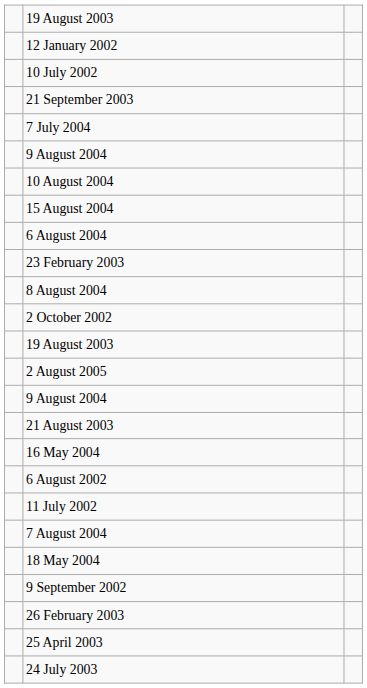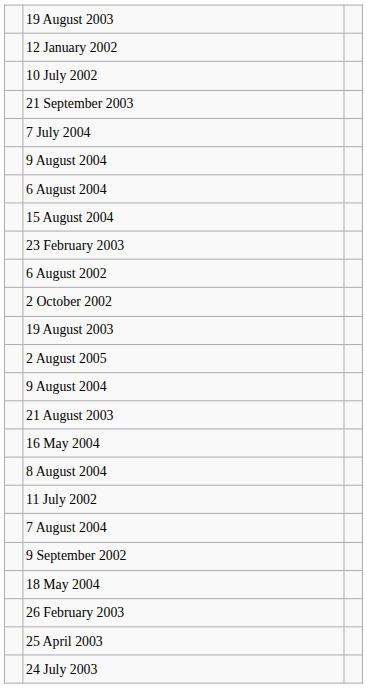- row: 10 August 2004
rows swapped: 15 August 2004 <-> 6 August 2004
rows swapped: 6 August 2002 <-> 8 August 2004
rows swapped: 18 May 2004 <-> 9 September 2002
